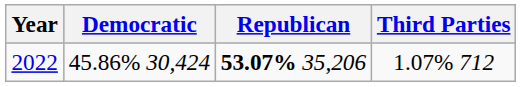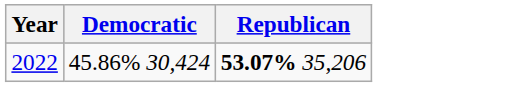- column: Third Parties | 1.07% 712
